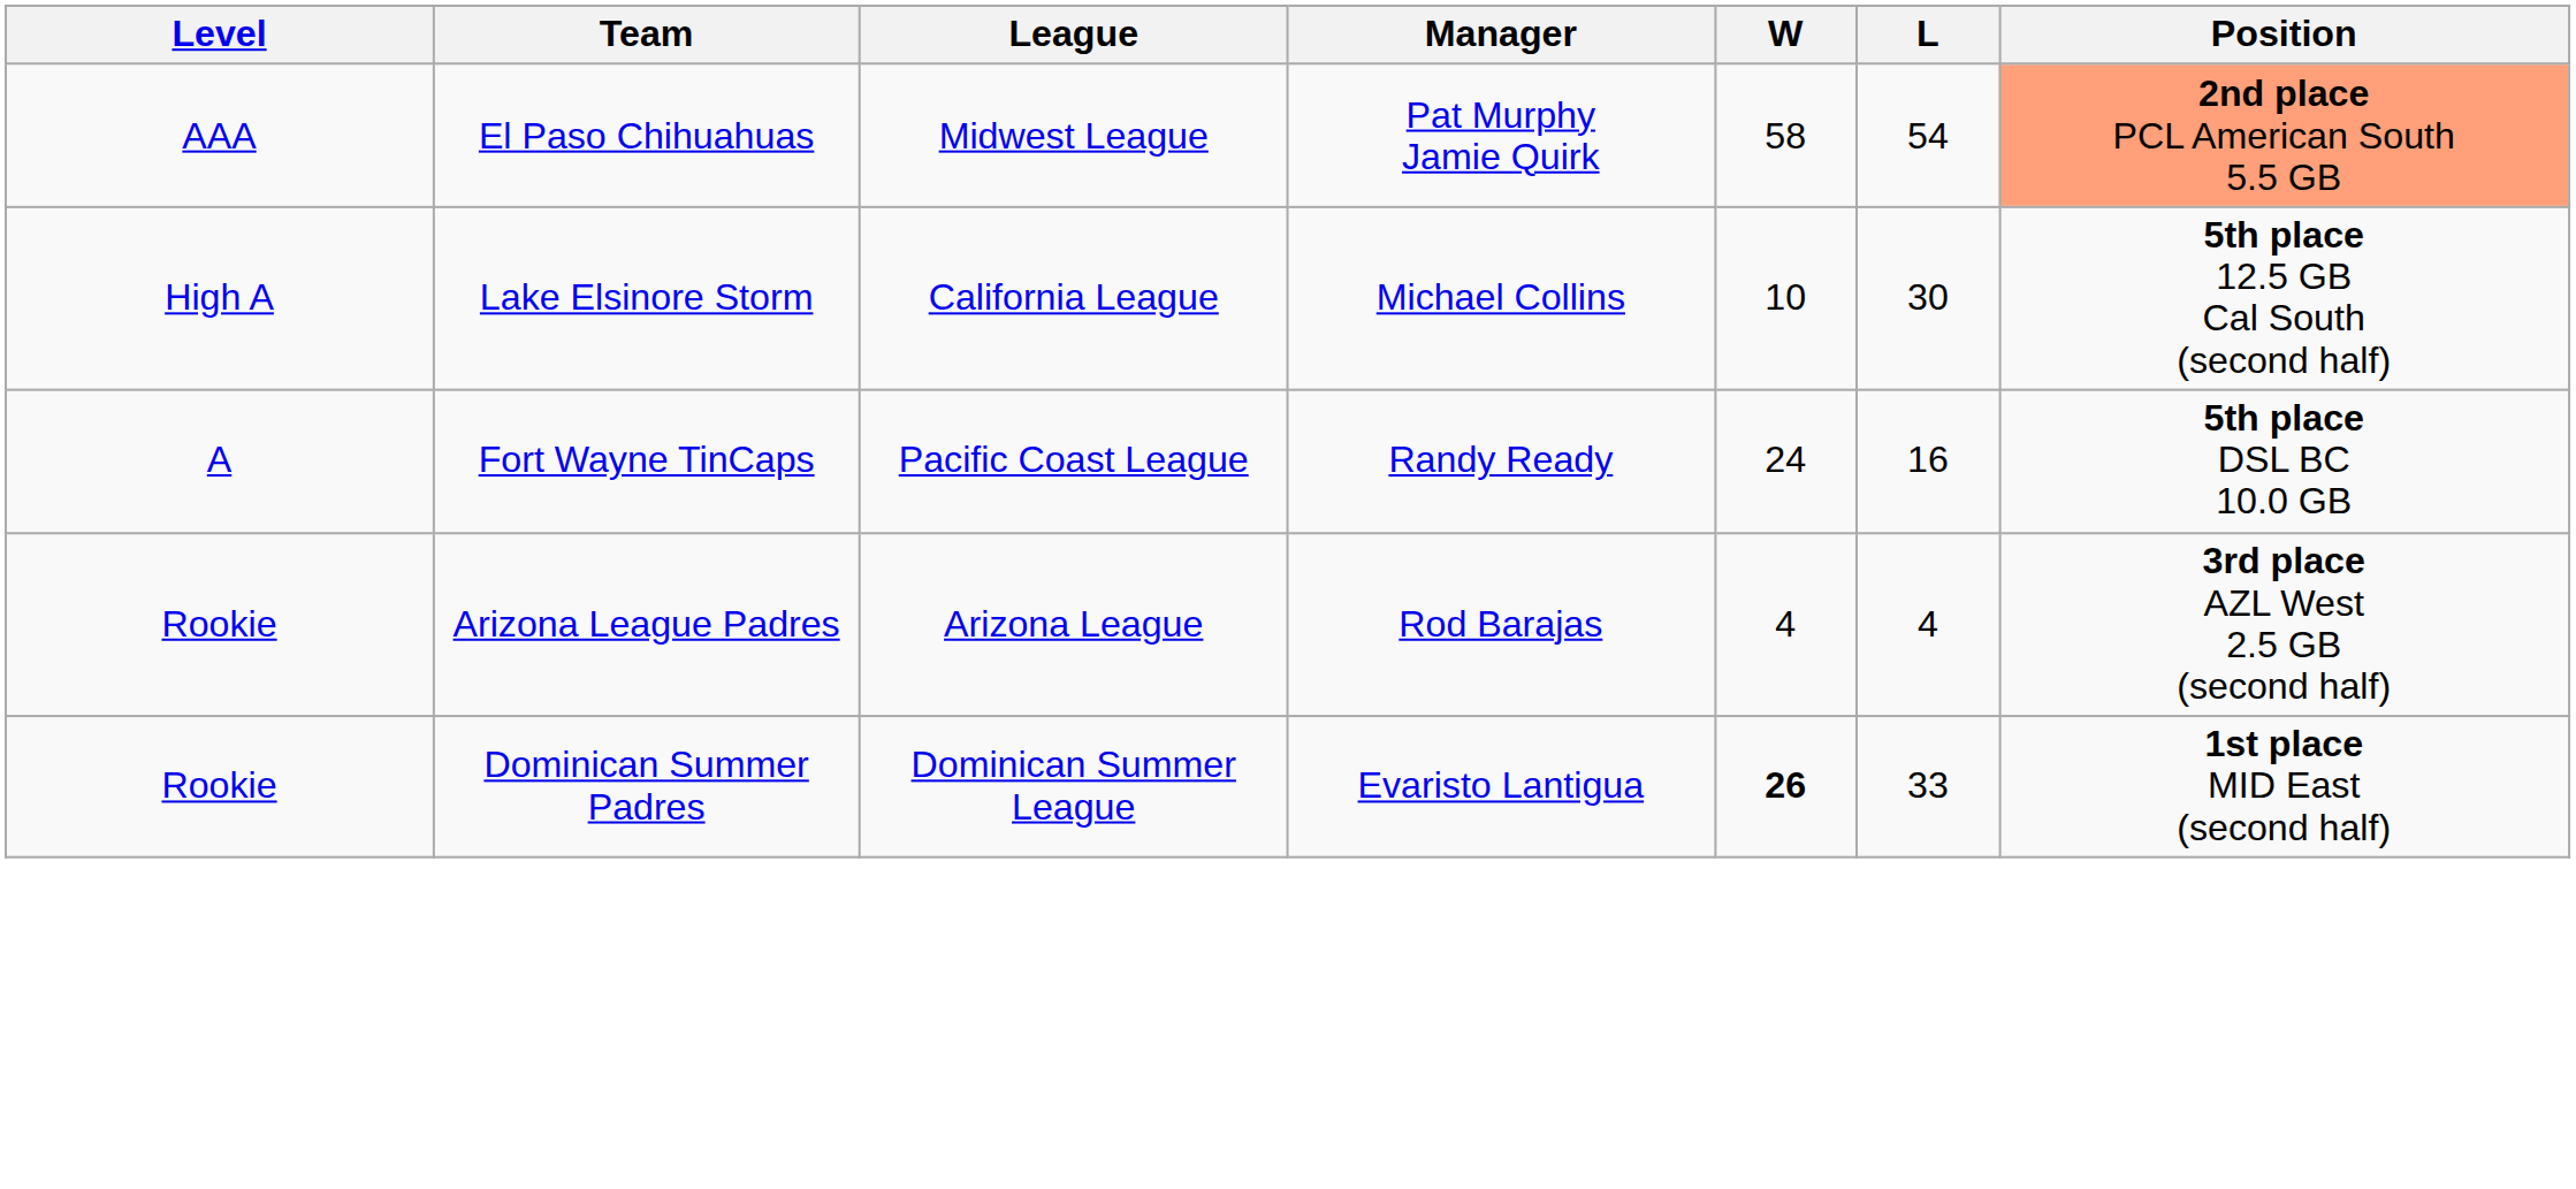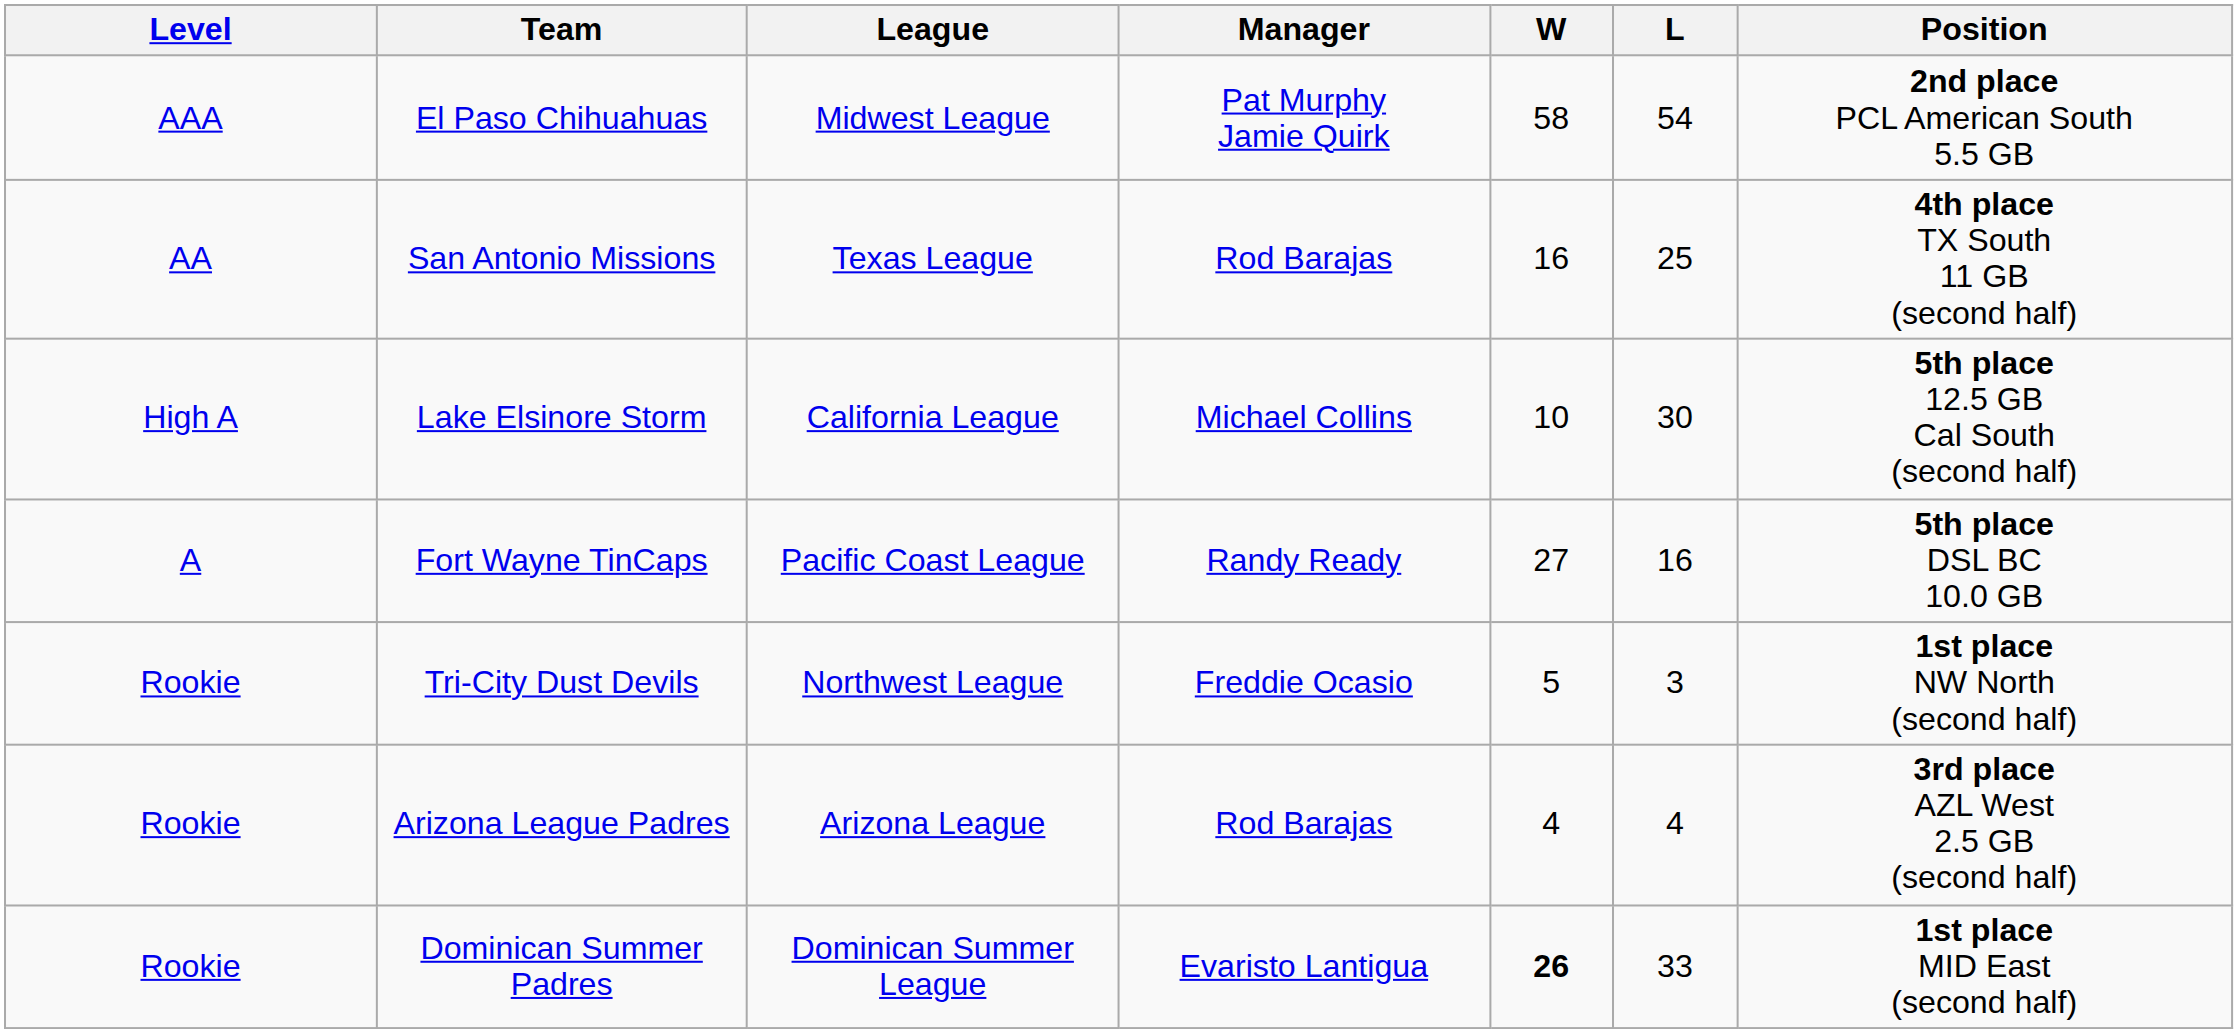El Paso Chihuahuas | Position: lightsalmon background -> no background
+ row: AA | San Antonio Missions | Texas League | Rod Barajas | 16 | 25 | 4th place TX South 11 GB (second half)
Fort Wayne TinCaps | W: 24 -> 27
+ row: Rookie | Tri-City Dust Devils | Northwest League | Freddie Ocasio | 5 | 3 | 1st place NW North (second half)
